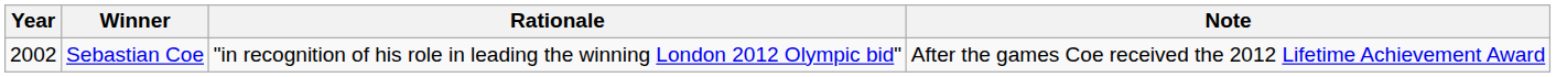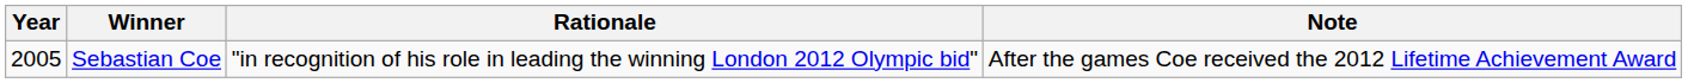Sebastian Coe | Year: 2002 -> 2005
